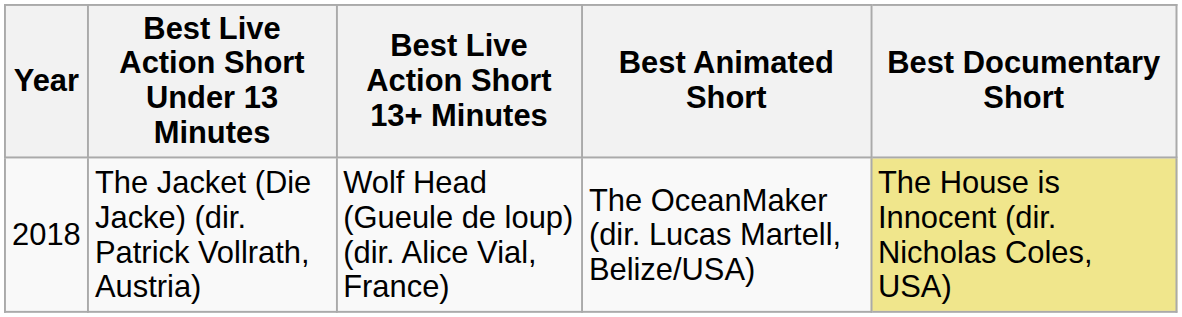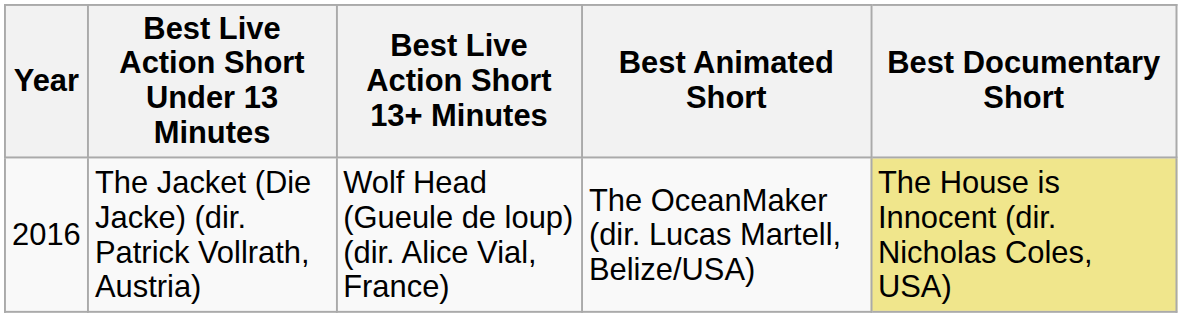The Jacket (Die Jacke) (dir. Patrick Vollrath, Austria) | Year: 2018 -> 2016
